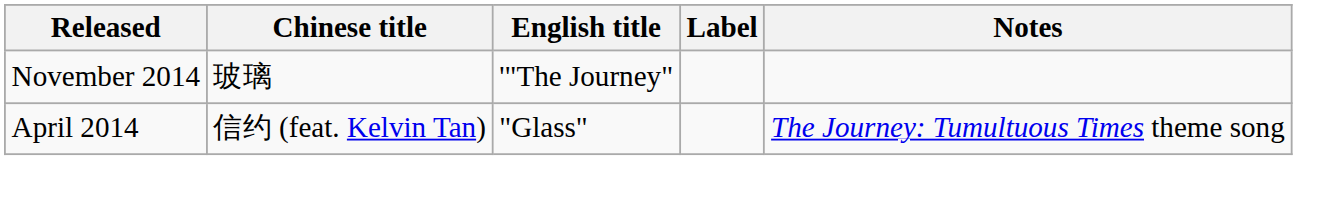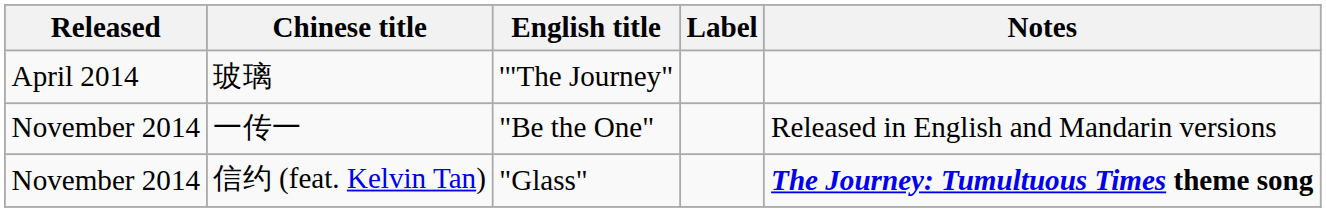玻璃 | Released: November 2014 -> April 2014
+ row: November 2014 | 一传一 | "Be the One" | Released in English and Mandarin versions
信约 (feat. Kelvin Tan) | Released: April 2014 -> November 2014
信约 (feat. Kelvin Tan) | Notes: normal -> bold
